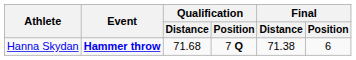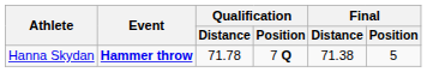Hanna Skydan | Qualification / Distance: 71.68 -> 71.78
Hanna Skydan | Final / Position: 6 -> 5
